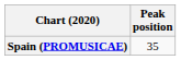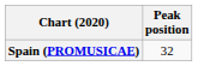Spain (PROMUSICAE) | Peak position: 35 -> 32
